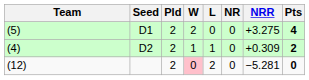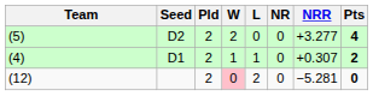(5) | Seed: D1 -> D2
(5) | NRR: +3.275 -> +3.277
(4) | Seed: D2 -> D1
(4) | NRR: +0.309 -> +0.307
